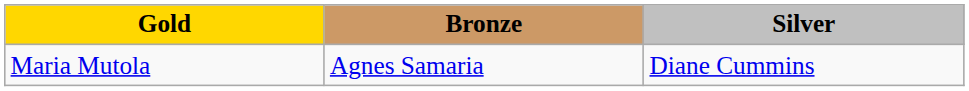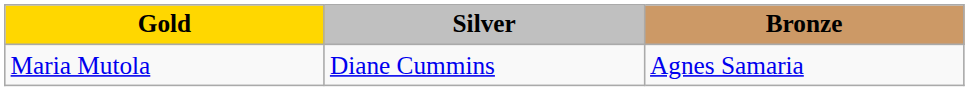columns swapped: Silver <-> Bronze
